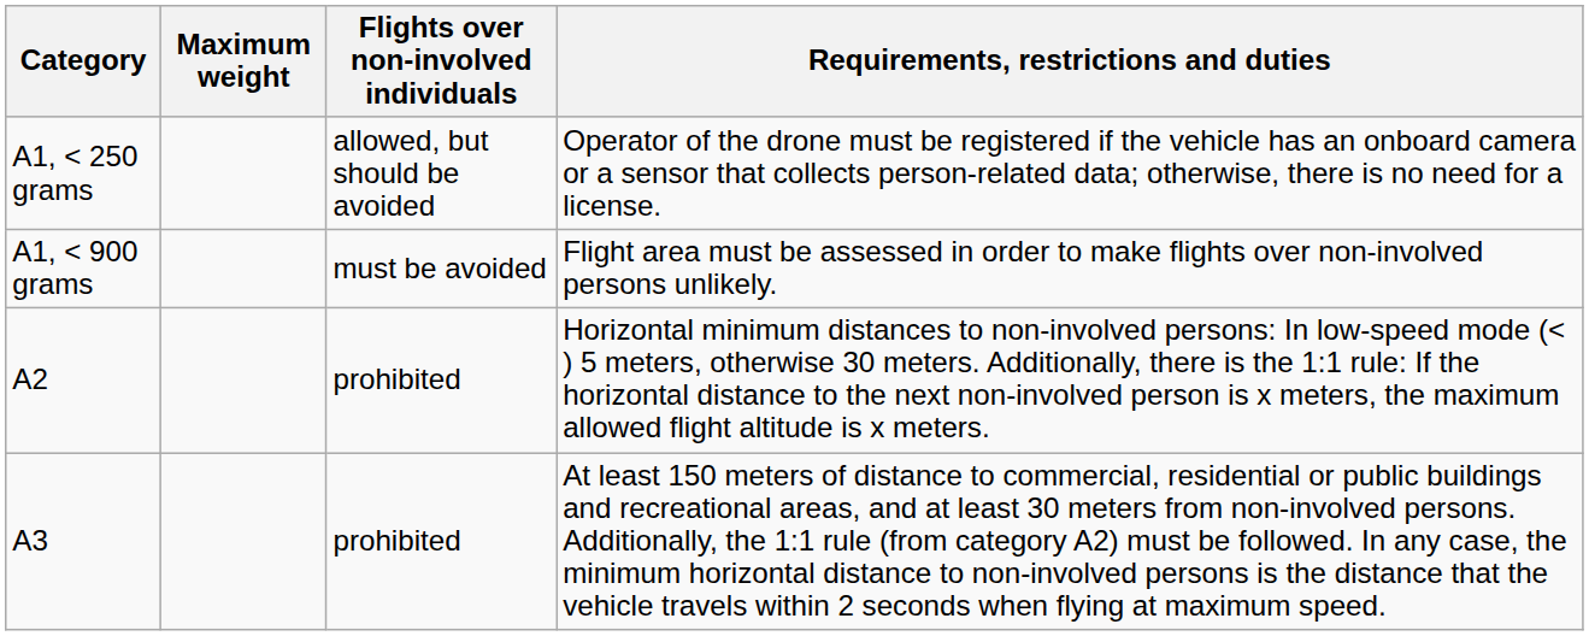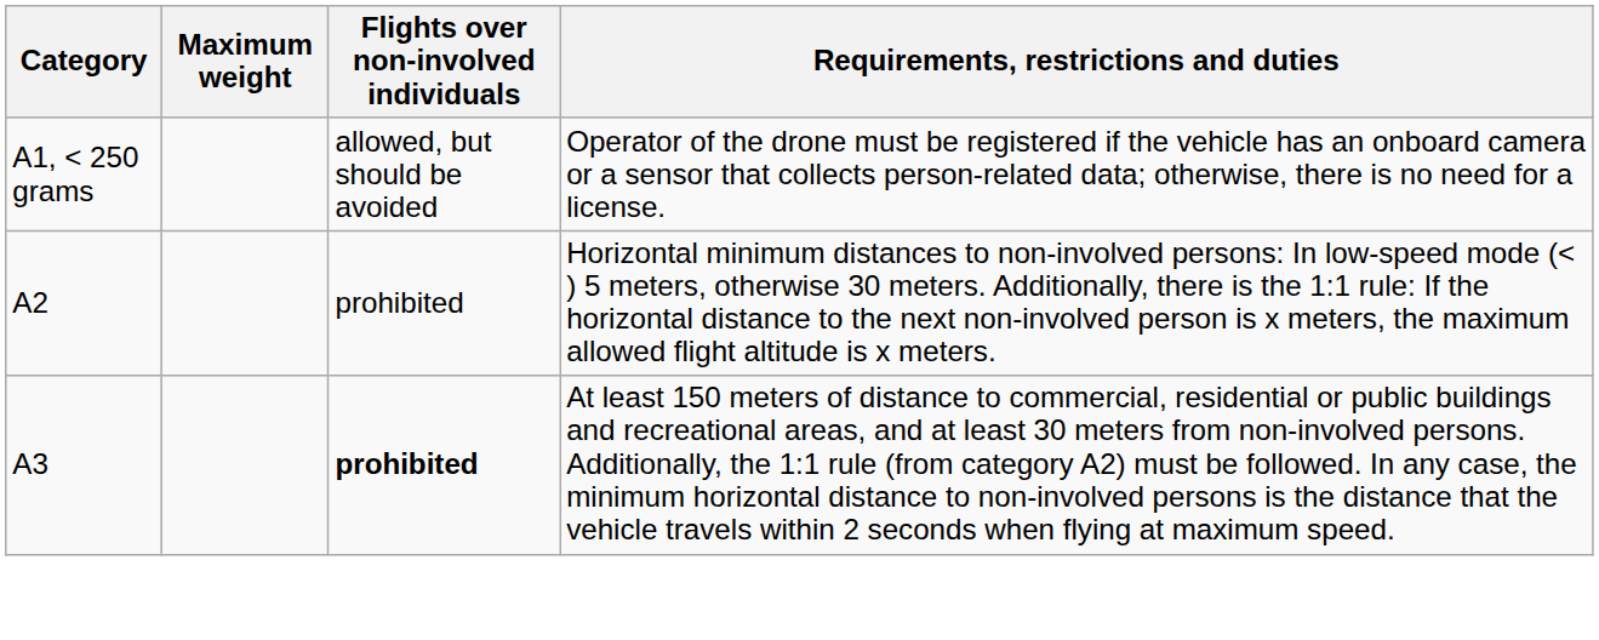- row: A1, < 900 grams | must be avoided | Flight area must be assessed in order to make flights over non-involved persons unlikely.
A3 | Flights over non-involved individuals: normal -> bold
